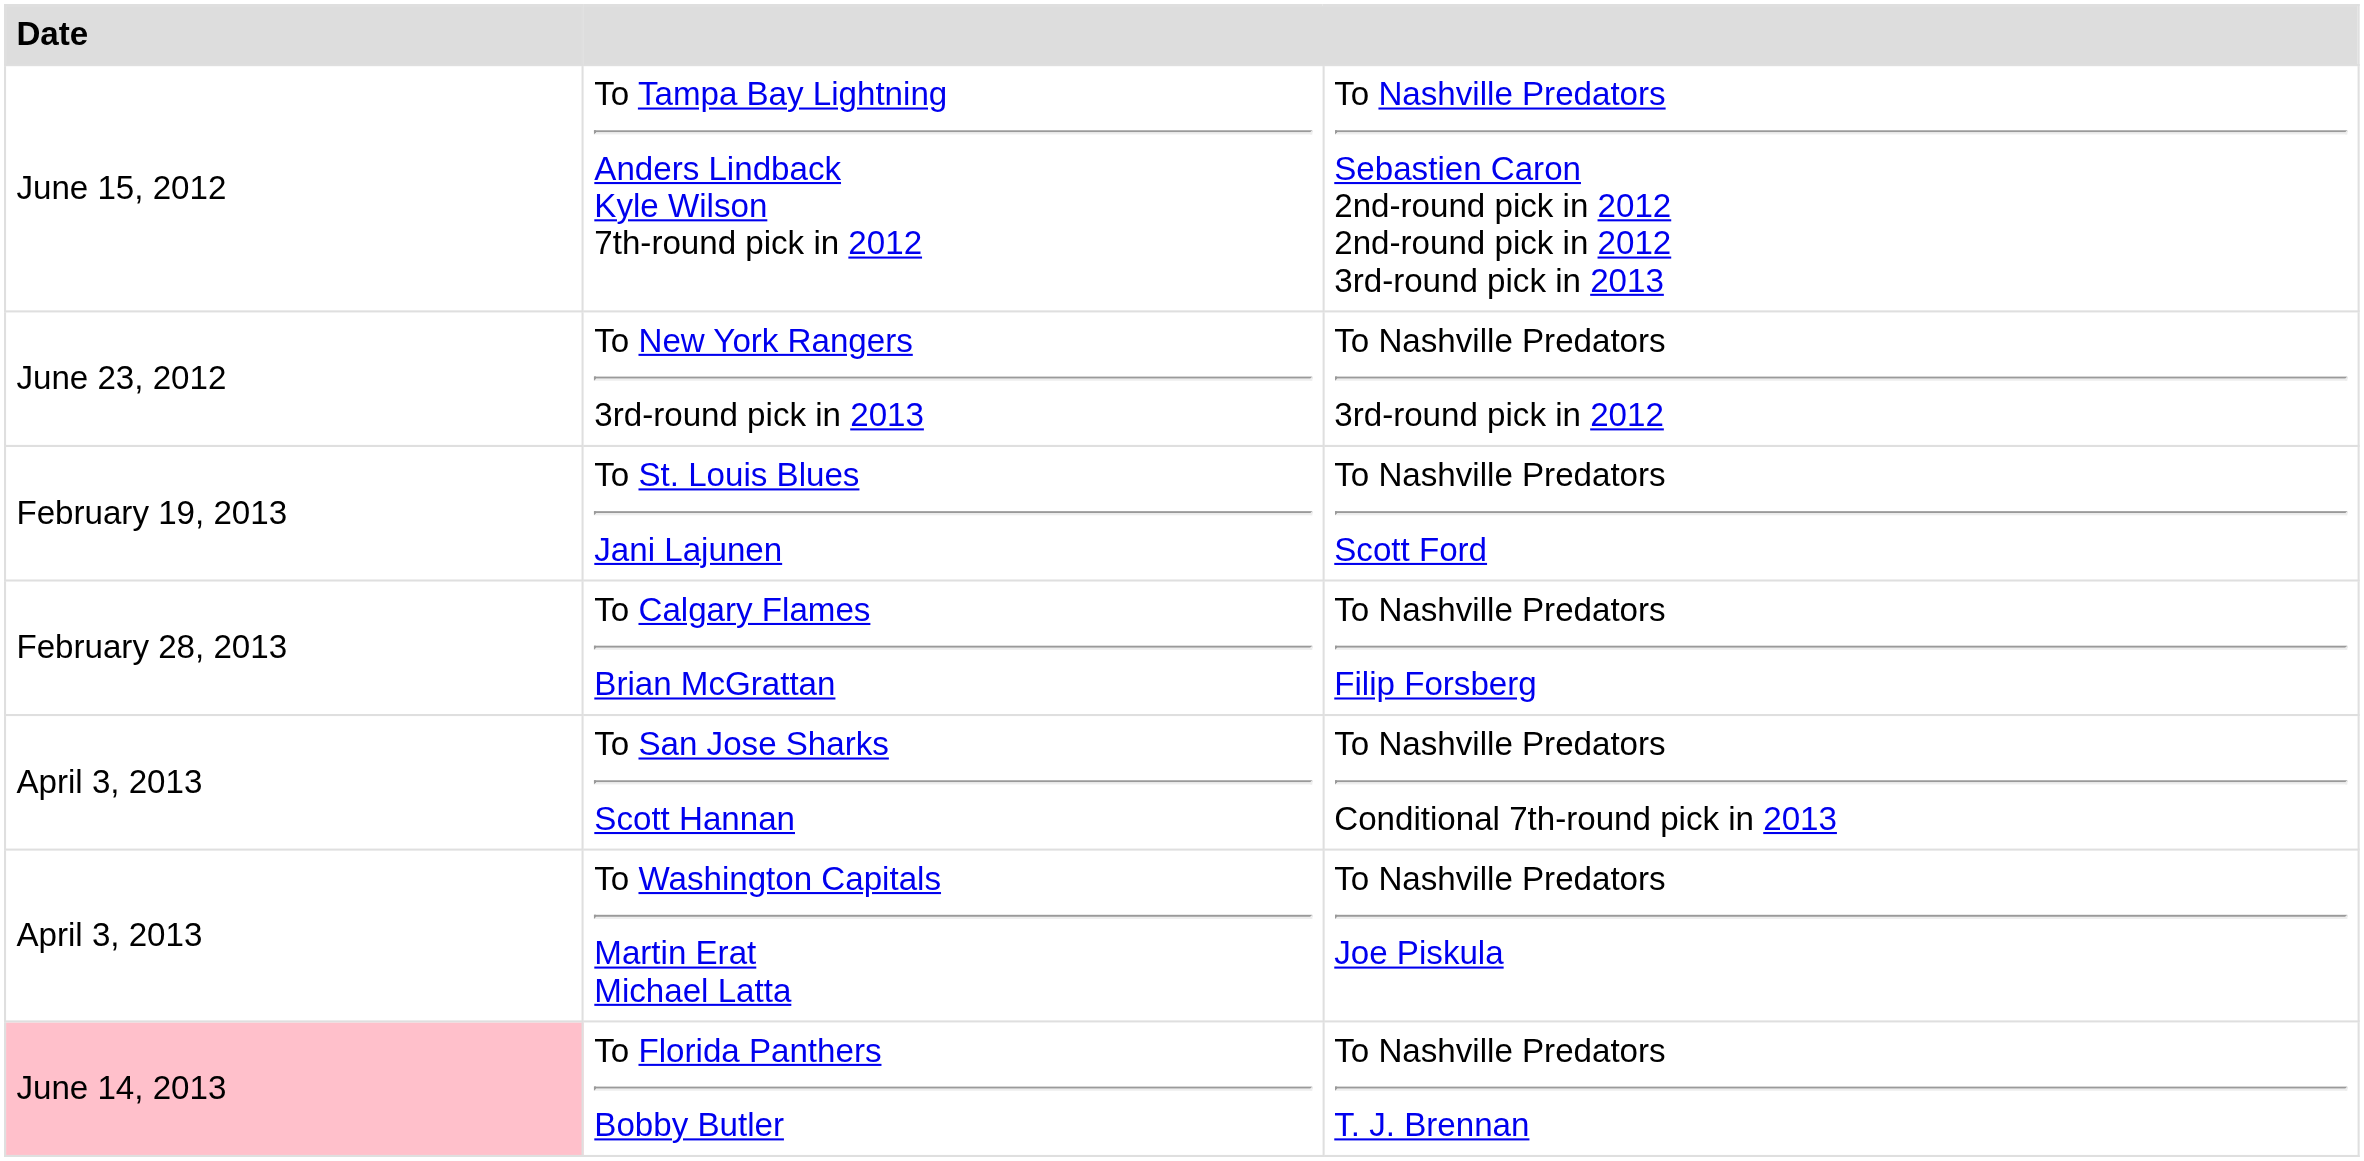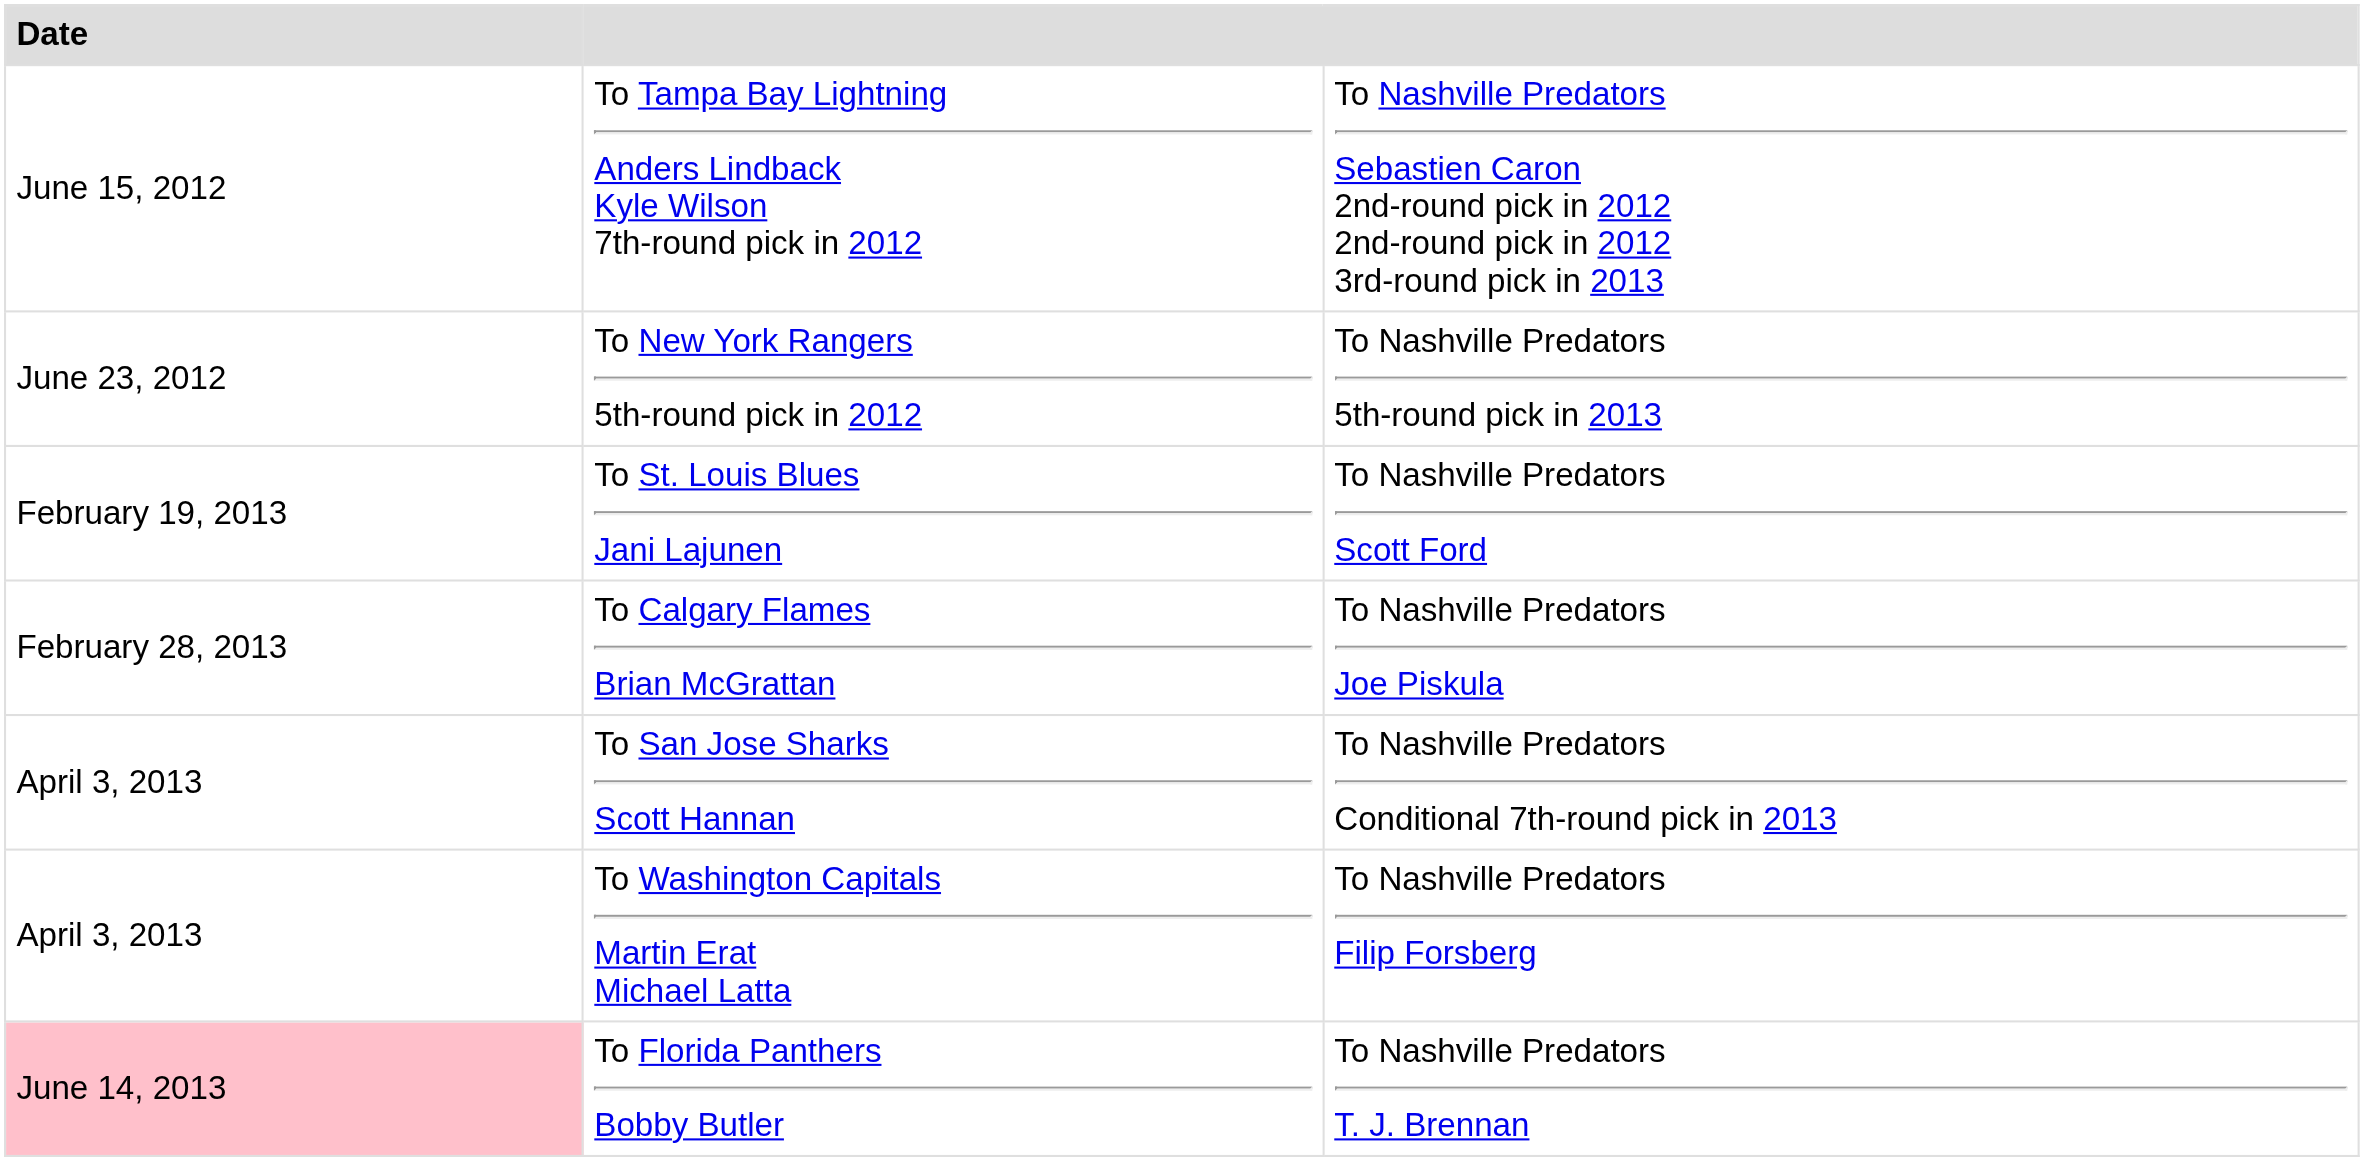- row: June 23, 2012 | To New York Rangers 3rd-round pick in 2013 | To Nashville Predators 3rd-round pick in 2012
+ row: June 23, 2012 | To New York Rangers 5th-round pick in 2012 | To Nashville Predators 5th-round pick in 2013
To Calgary Flames Brian McGrattan | column 3: To Nashville Predators Filip Forsberg -> To Nashville Predators Joe Piskula
To Washington Capitals Martin Erat Michael Latta | column 3: To Nashville Predators Joe Piskula -> To Nashville Predators Filip Forsberg
